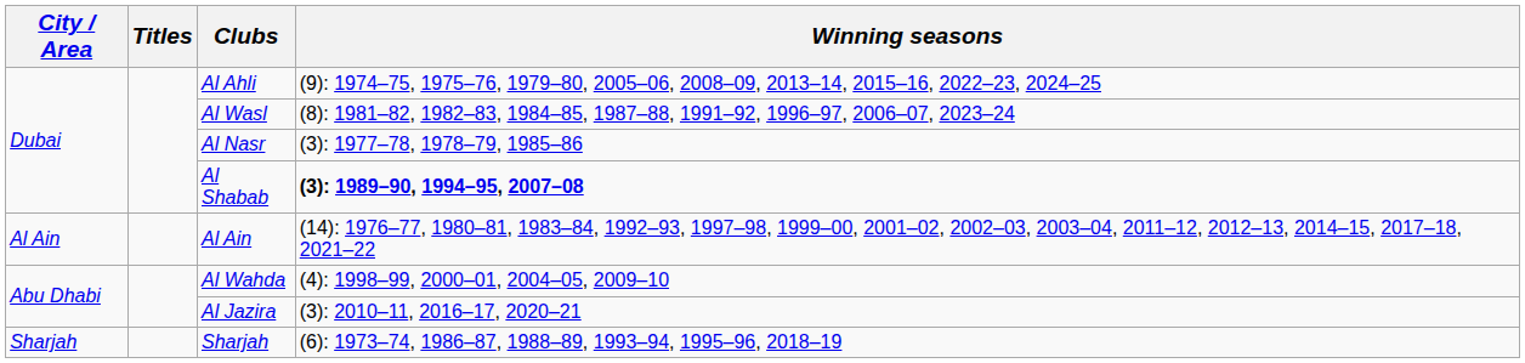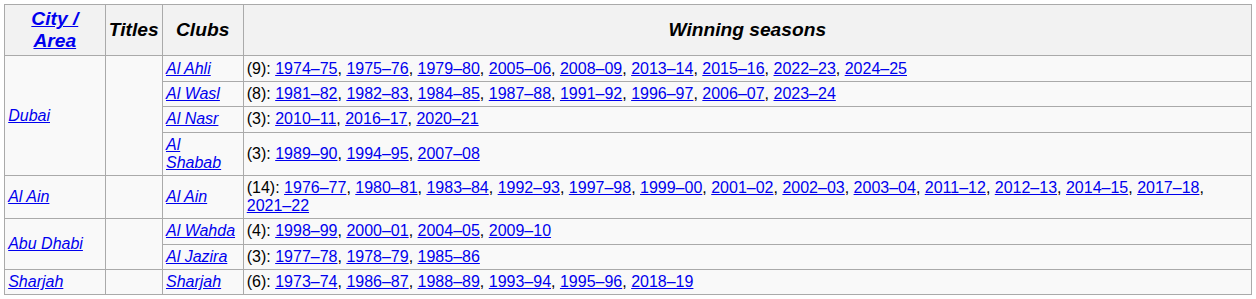Al Nasr | Winning seasons: (3): 1977–78, 1978–79, 1985–86 -> (3): 2010–11, 2016–17, 2020–21
Al Shabab | Winning seasons: bold -> normal
Al Jazira | Winning seasons: (3): 2010–11, 2016–17, 2020–21 -> (3): 1977–78, 1978–79, 1985–86
